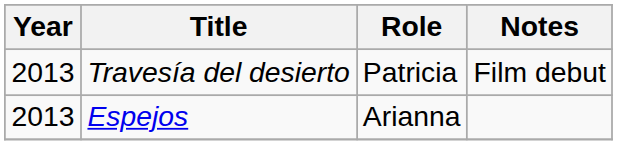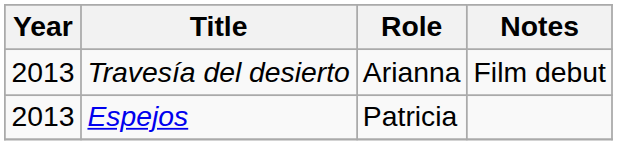Travesía del desierto | Role: Patricia -> Arianna
Espejos | Role: Arianna -> Patricia
